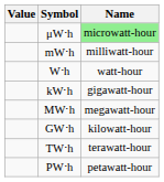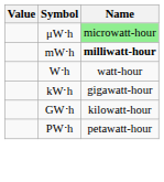mW⋅h | Name: normal -> bold
- row: MW⋅h | megawatt-hour
- row: TW⋅h | terawatt-hour
